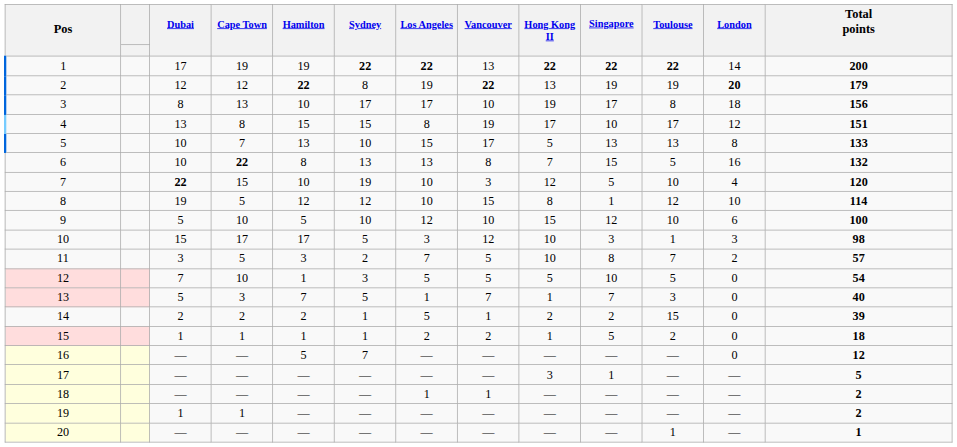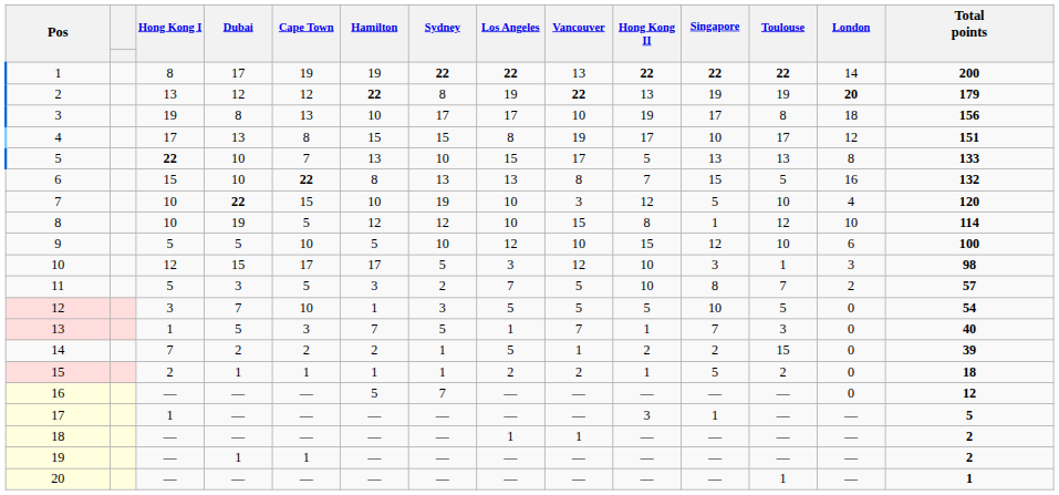+ column: Hong Kong I | 8 | 13 | 19 | 17 | 22 | 15 | 10 | 10 | 5 | 12 | 5 | 3 | 1 | 7 | 2 | — | 1 | — | — | —
